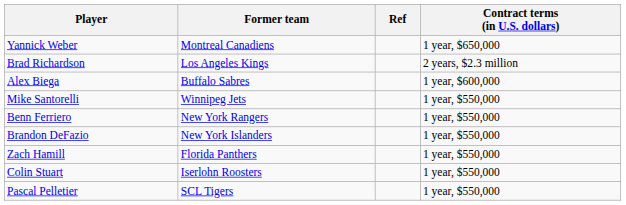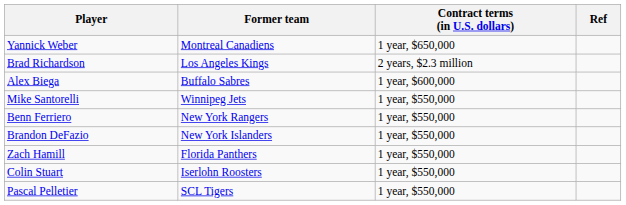columns swapped: Contract terms (in U.S. dollars) <-> Ref
